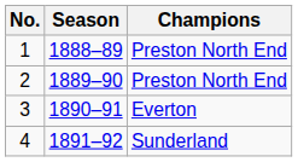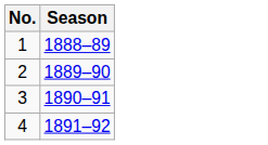- column: Champions | Preston North End | Preston North End | Everton | Sunderland
